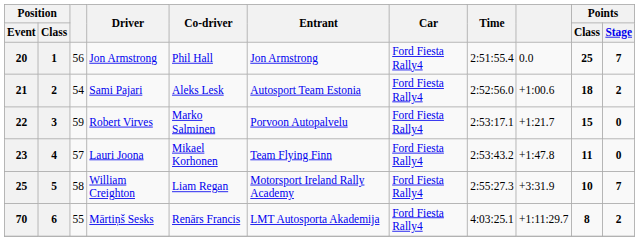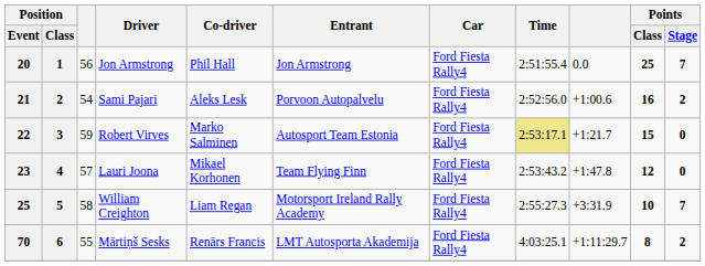21 | Entrant: Autosport Team Estonia -> Porvoon Autopalvelu
21 | Points / Class: 18 -> 16
22 | Entrant: Porvoon Autopalvelu -> Autosport Team Estonia
22 | Time: no background -> khaki background
23 | Points / Class: 11 -> 12
